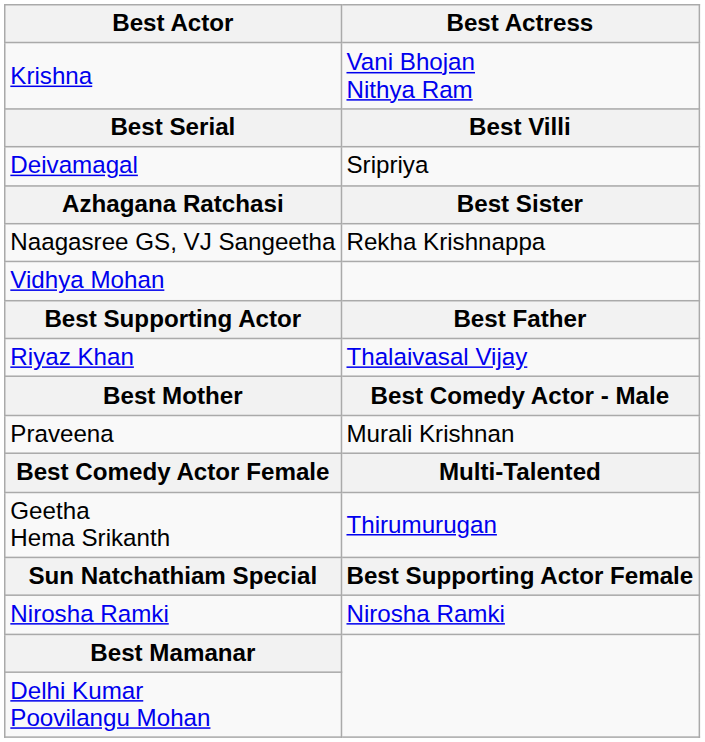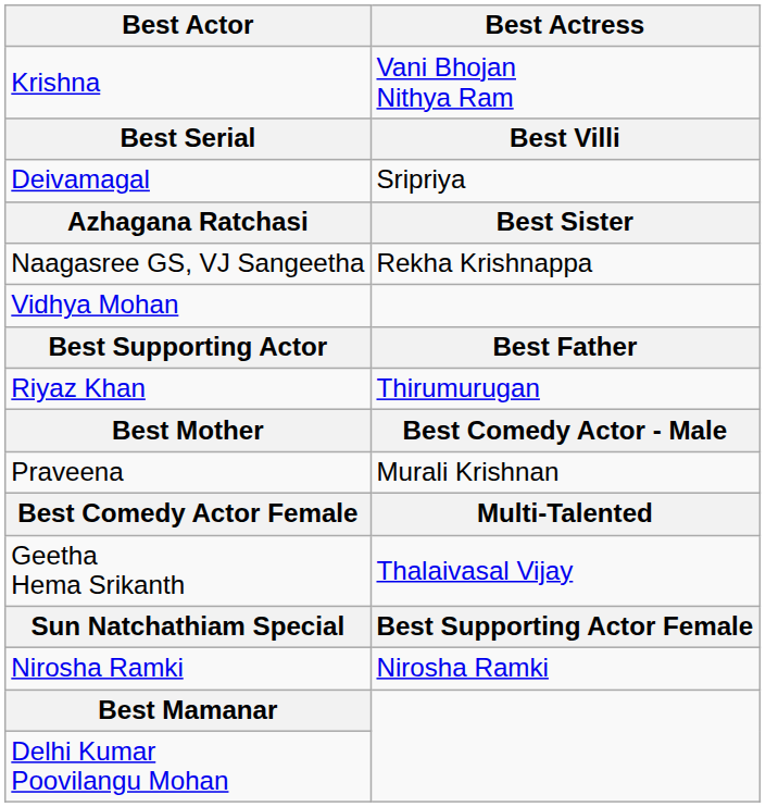Riyaz Khan | Best Actress: Thalaivasal Vijay -> Thirumurugan
Geetha Hema Srikanth | Best Actress: Thirumurugan -> Thalaivasal Vijay
